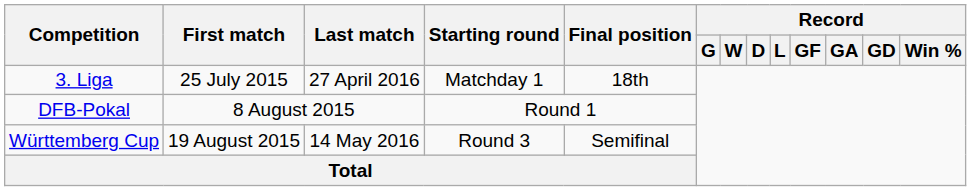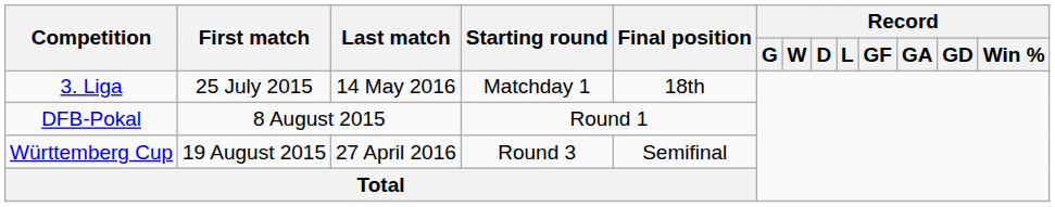3. Liga | Last match: 27 April 2016 -> 14 May 2016
Württemberg Cup | Last match: 14 May 2016 -> 27 April 2016
